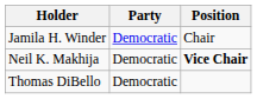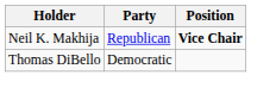- row: Jamila H. Winder | Democratic | Chair
Neil K. Makhija | Party: Democratic -> Republican
